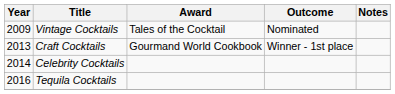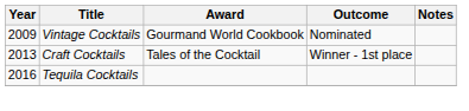Vintage Cocktails | Award: Tales of the Cocktail -> Gourmand World Cookbook
Craft Cocktails | Award: Gourmand World Cookbook -> Tales of the Cocktail
- row: 2014 | Celebrity Cocktails
